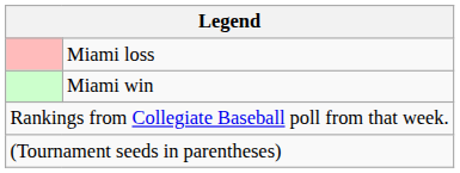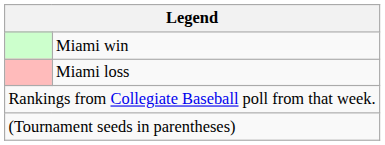rows swapped: Miami win <-> Miami loss
